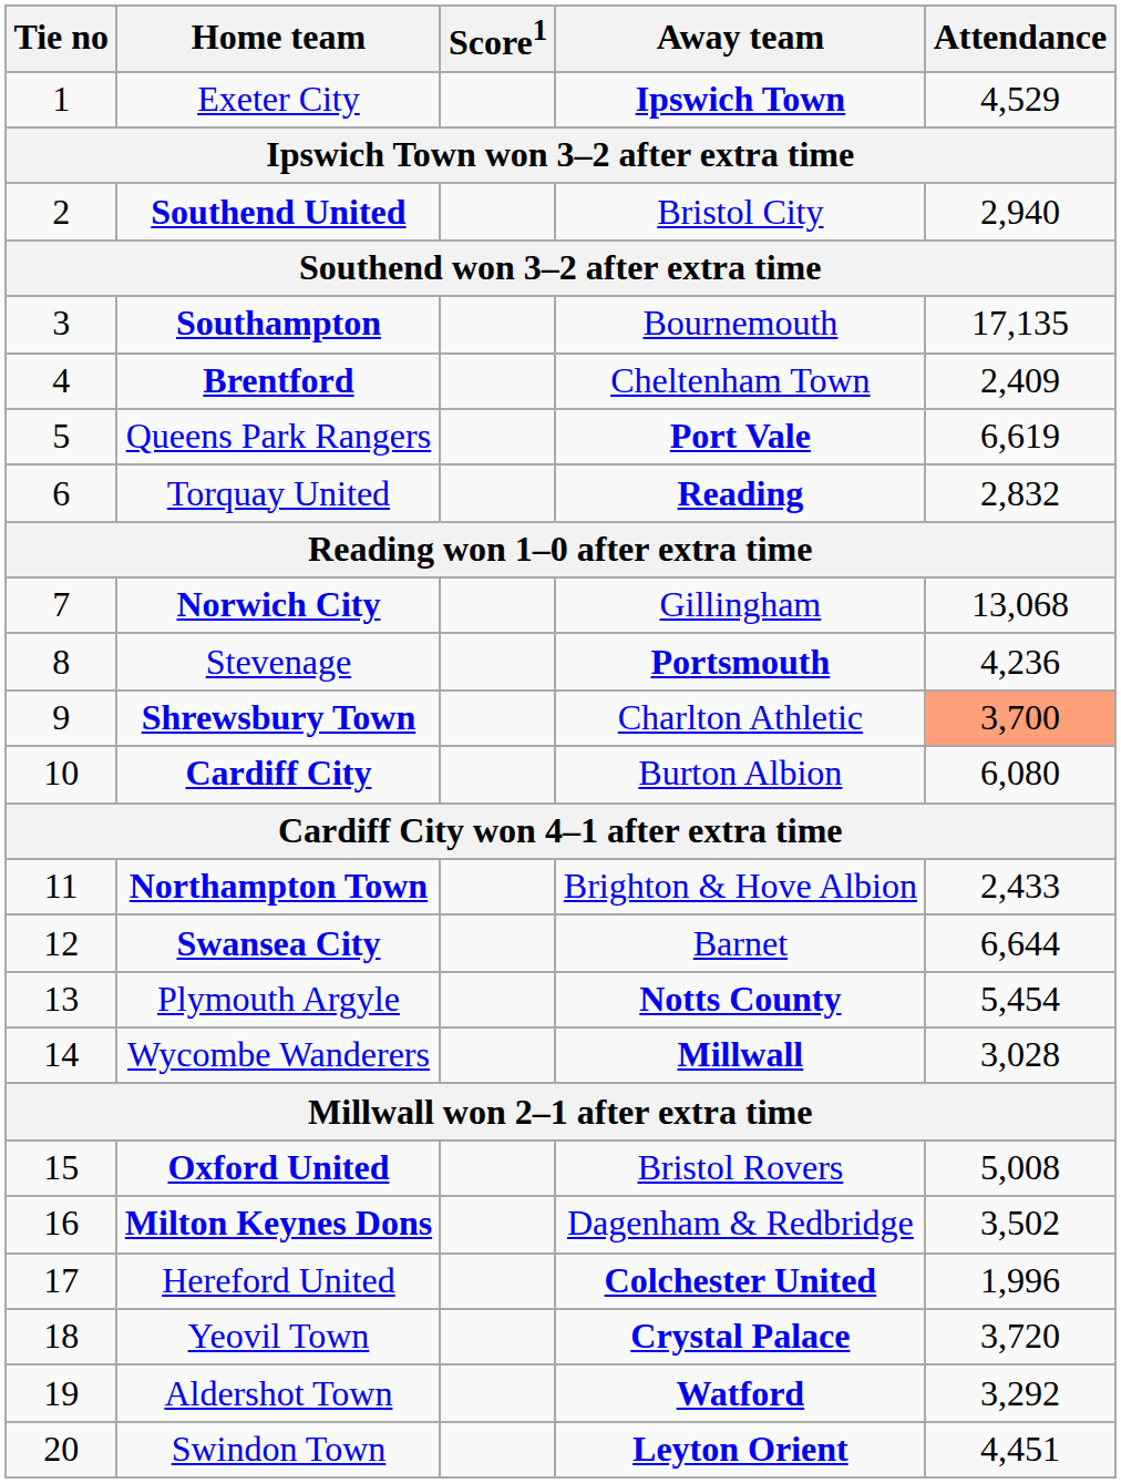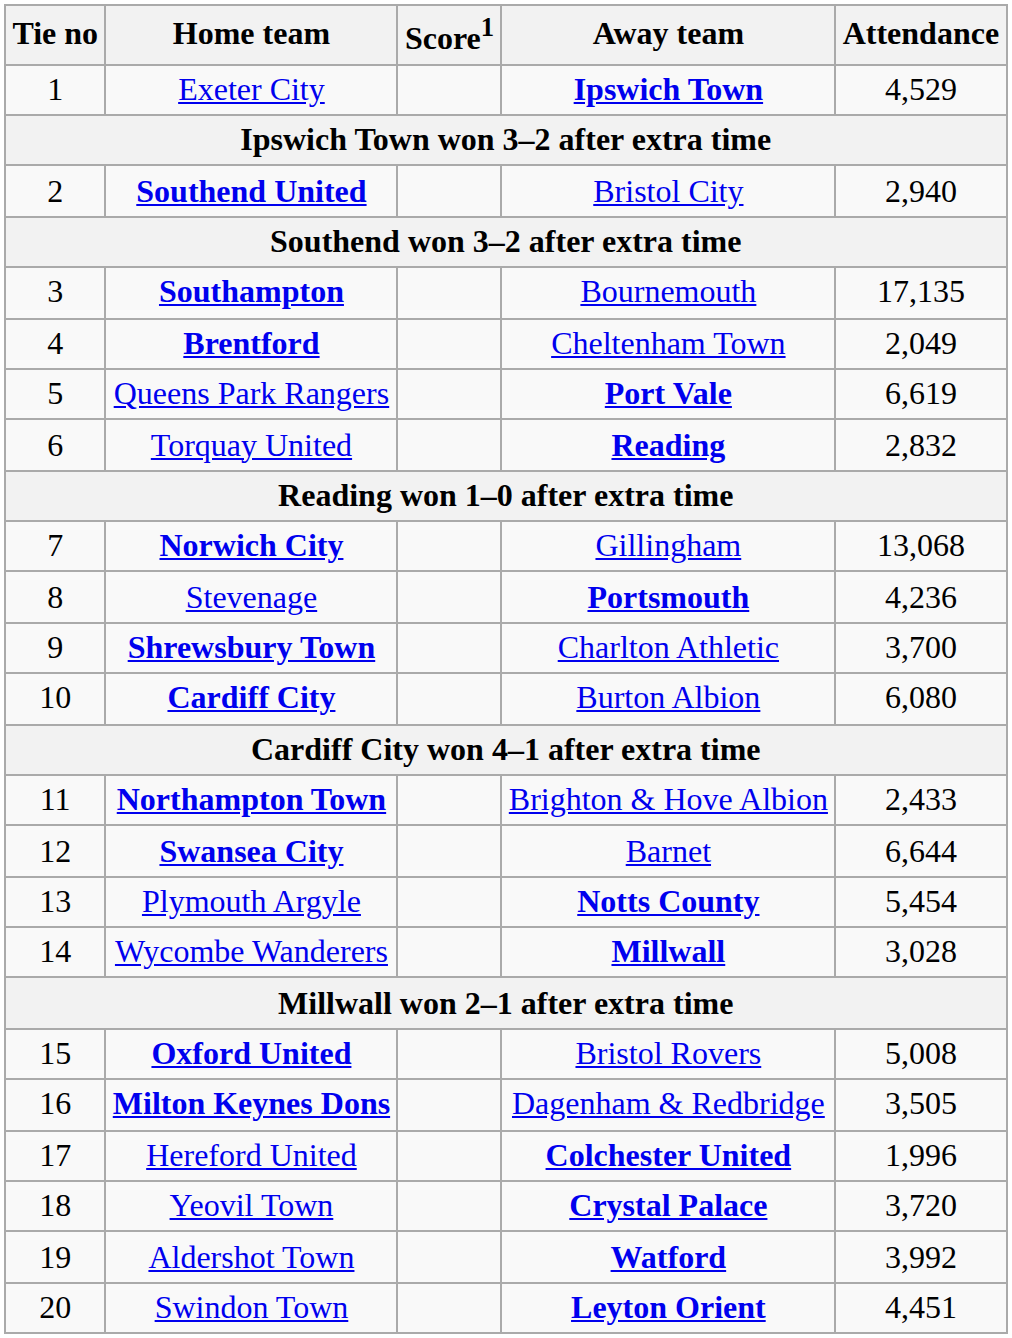Brentford | Attendance: 2,409 -> 2,049
Shrewsbury Town | Attendance: lightsalmon background -> no background
Milton Keynes Dons | Attendance: 3,502 -> 3,505
Aldershot Town | Attendance: 3,292 -> 3,992
